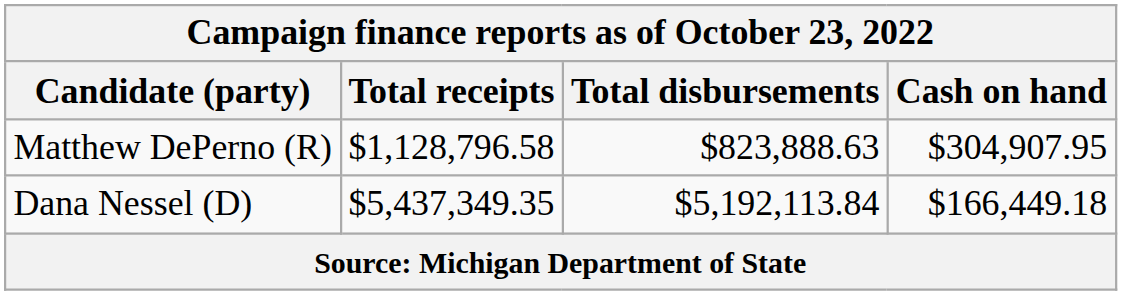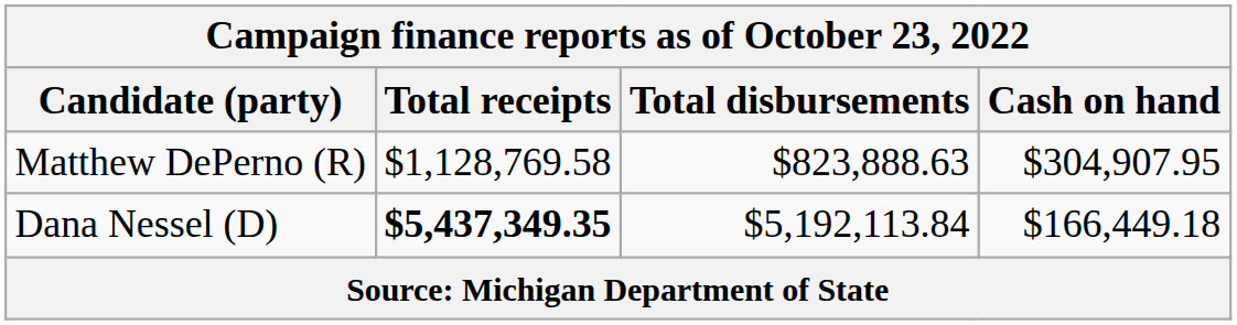Matthew DePerno (R) | Total receipts: $1,128,796.58 -> $1,128,769.58
Dana Nessel (D) | Total receipts: normal -> bold
